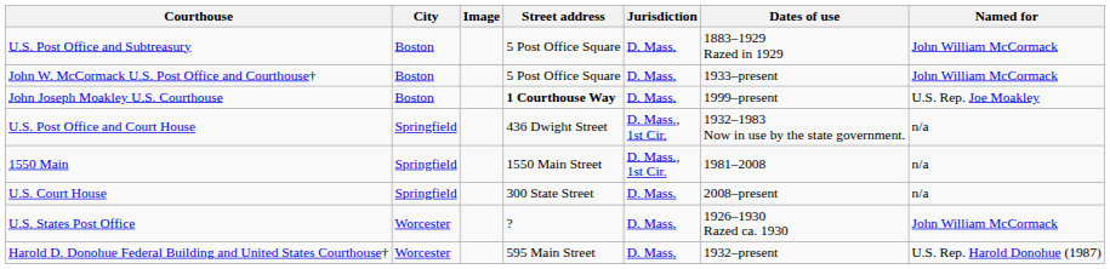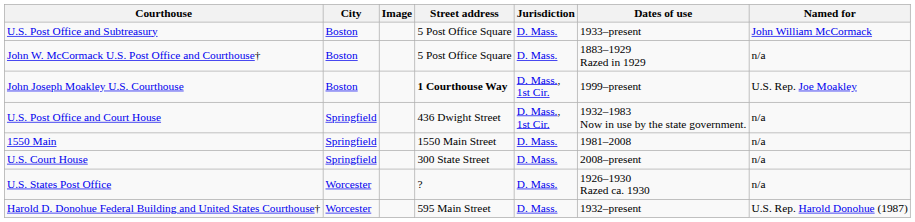U.S. Post Office and Subtreasury | Dates of use: 1883–1929 Razed in 1929 -> 1933–present
John W. McCormack U.S. Post Office and Courthouse† | Dates of use: 1933–present -> 1883–1929 Razed in 1929
John W. McCormack U.S. Post Office and Courthouse† | Named for: John William McCormack -> n/a
John Joseph Moakley U.S. Courthouse | Jurisdiction: D. Mass. -> D. Mass., 1st Cir.
1550 Main | Jurisdiction: D. Mass., 1st Cir. -> D. Mass.
U.S. States Post Office | Named for: John William McCormack -> n/a
